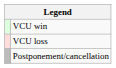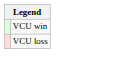- row: Postponement/cancellation
